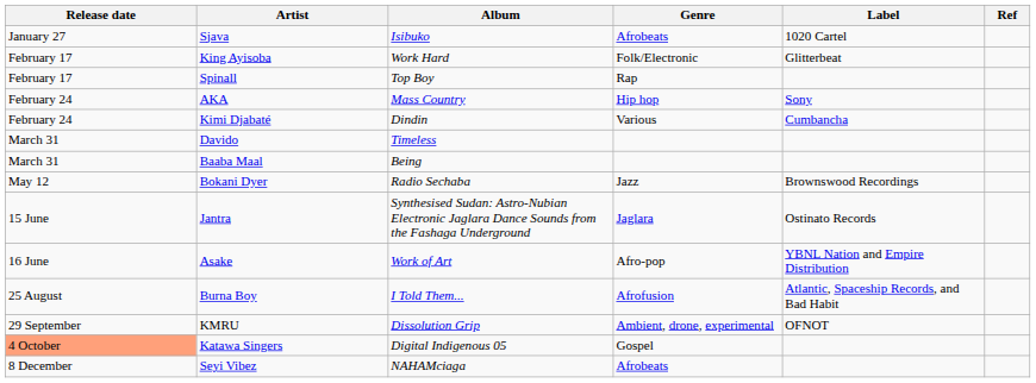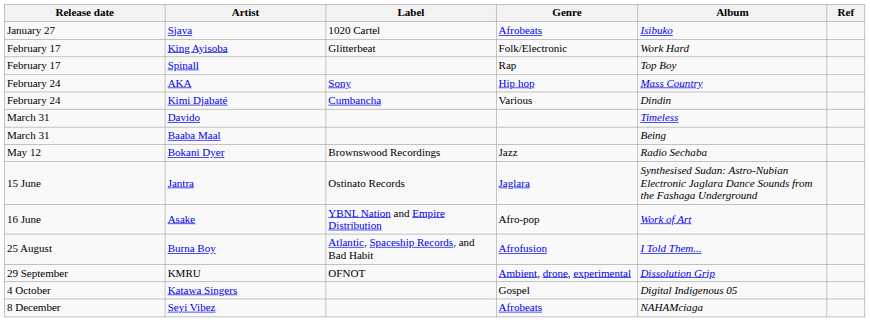columns swapped: Album <-> Label
Katawa Singers | Release date: lightsalmon background -> no background
